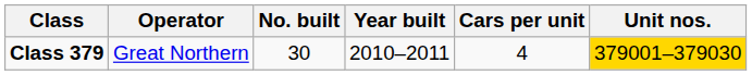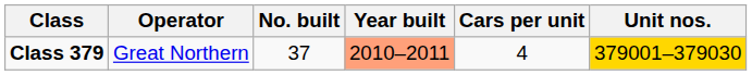Class 379 | No. built: 30 -> 37
Class 379 | Year built: no background -> lightsalmon background
